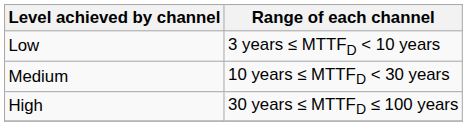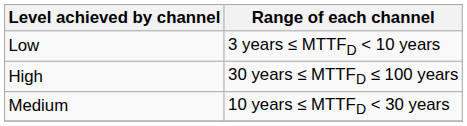rows swapped: Medium <-> High
